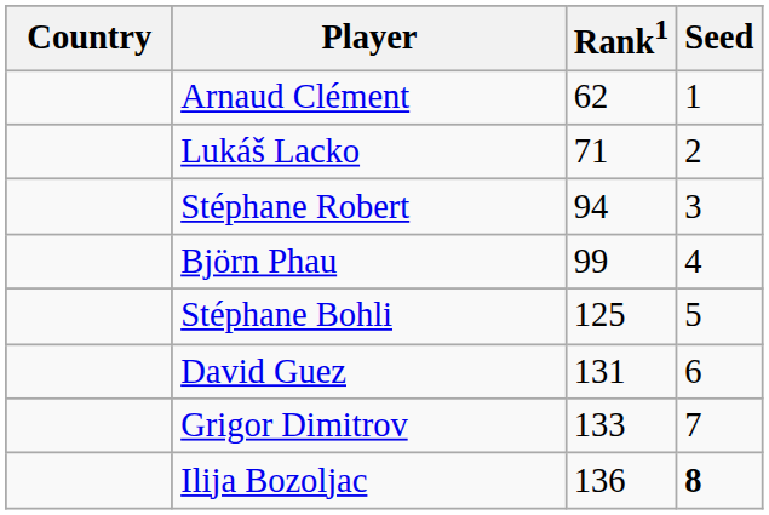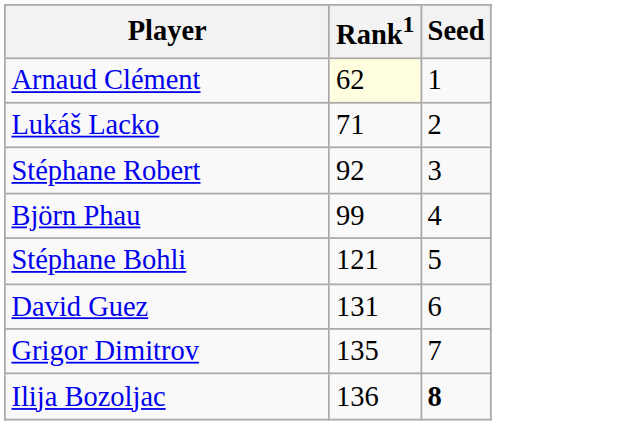- column: Country
Arnaud Clément | Rank1: no background -> lightyellow background
Stéphane Robert | Rank1: 94 -> 92
Stéphane Bohli | Rank1: 125 -> 121
Grigor Dimitrov | Rank1: 133 -> 135
